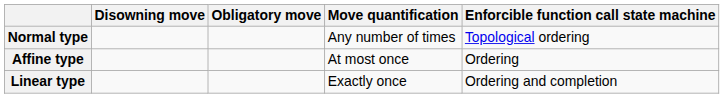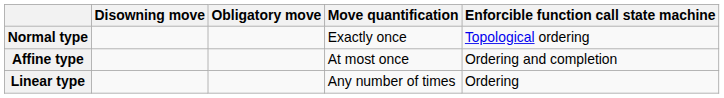Normal type | Move quantification: Any number of times -> Exactly once
Affine type | Enforcible function call state machine: Ordering -> Ordering and completion
Linear type | Move quantification: Exactly once -> Any number of times
Linear type | Enforcible function call state machine: Ordering and completion -> Ordering
